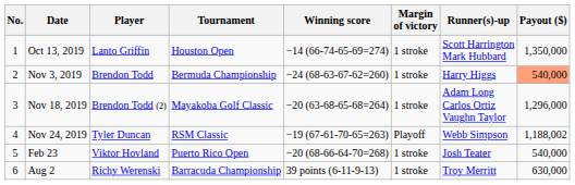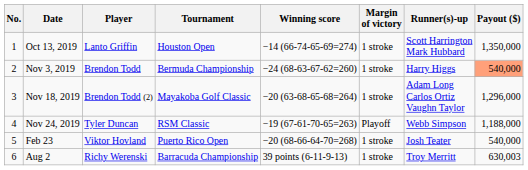Nov 24, 2019 | Payout ($): 1,188,002 -> 1,188,000
Aug 2 | Payout ($): 630,000 -> 630,003
